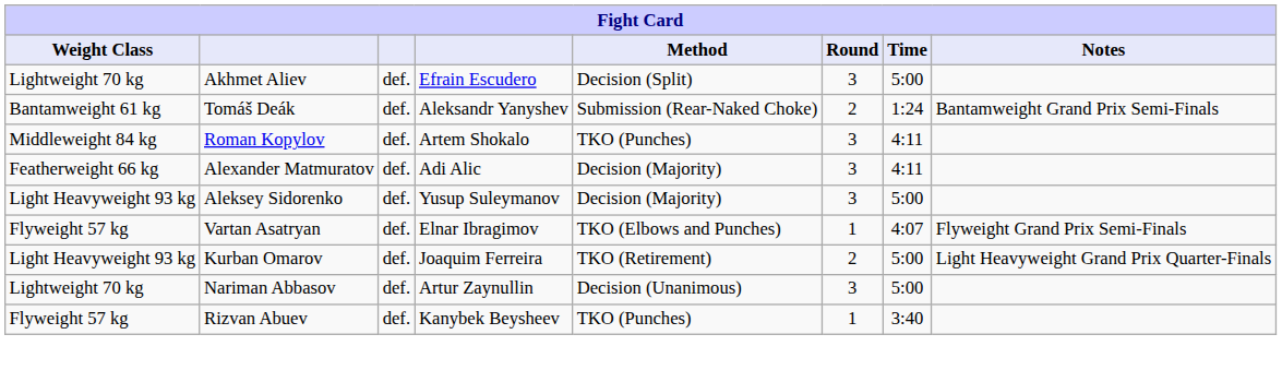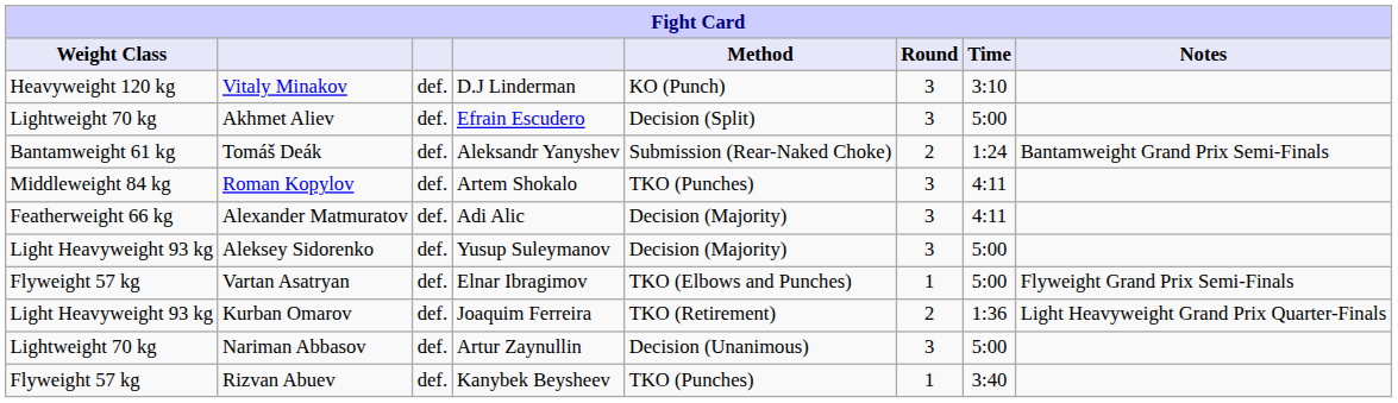+ row: Heavyweight 120 kg | Vitaly Minakov | def. | D.J Linderman | KO (Punch) | 3 | 3:10
Vartan Asatryan | Time: 4:07 -> 5:00
Kurban Omarov | Time: 5:00 -> 1:36
